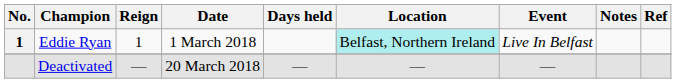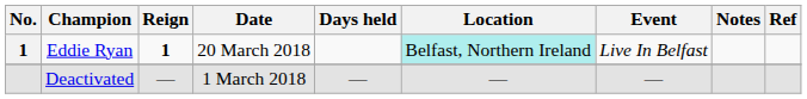Eddie Ryan | Reign: normal -> bold
Eddie Ryan | Date: 1 March 2018 -> 20 March 2018
Deactivated | Date: 20 March 2018 -> 1 March 2018
